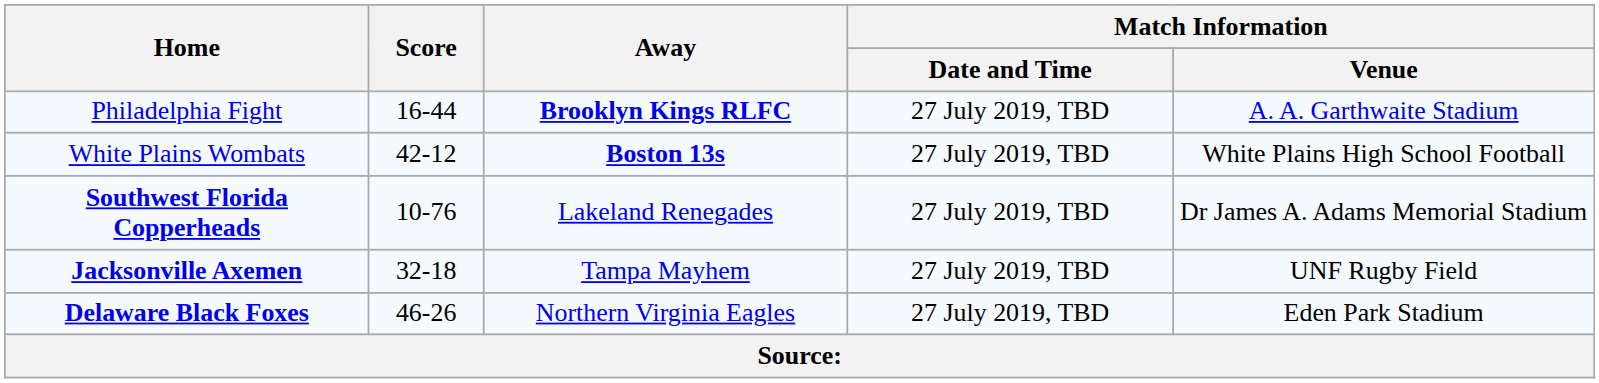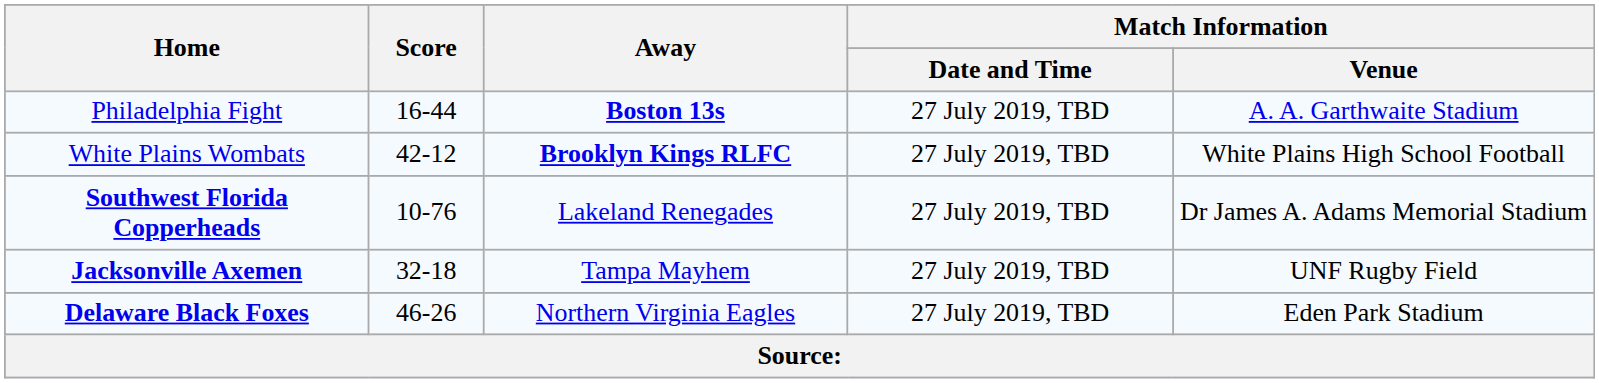Philadelphia Fight | Away: Brooklyn Kings RLFC -> Boston 13s
White Plains Wombats | Away: Boston 13s -> Brooklyn Kings RLFC
